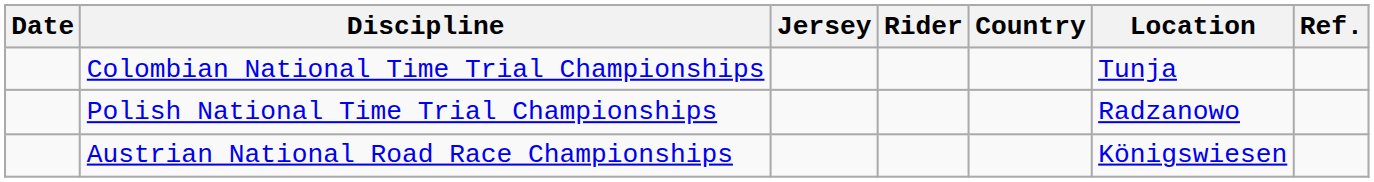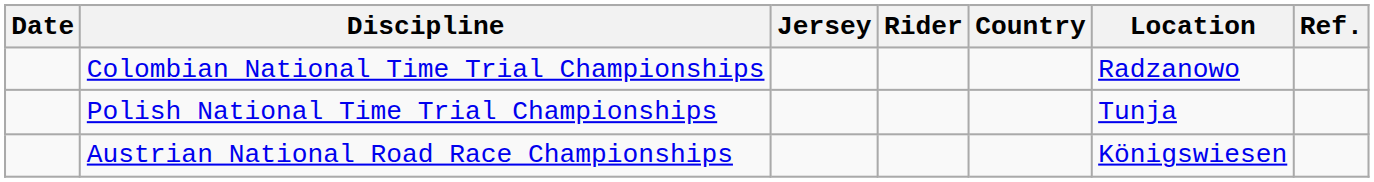Colombian National Time Trial Championships | Location: Tunja -> Radzanowo
Polish National Time Trial Championships | Location: Radzanowo -> Tunja
